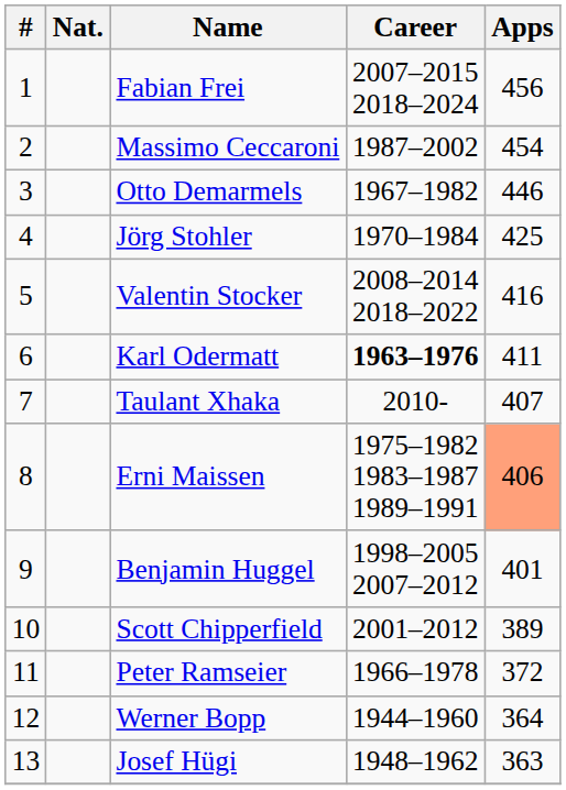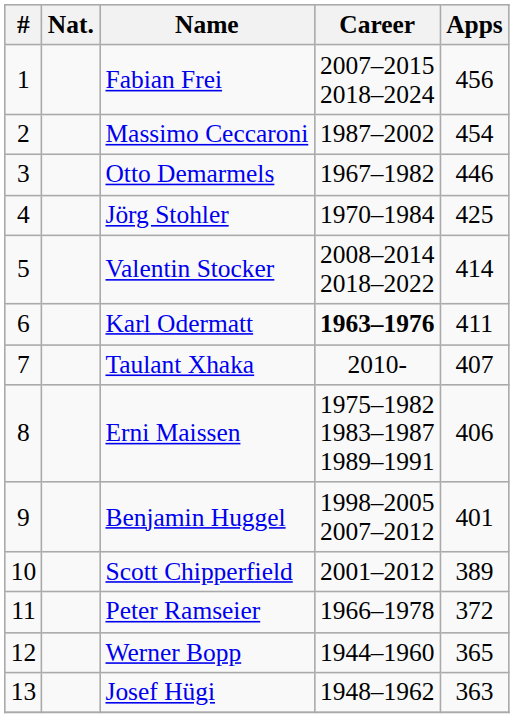Valentin Stocker | Apps: 416 -> 414
Erni Maissen | Apps: lightsalmon background -> no background
Werner Bopp | Apps: 364 -> 365
